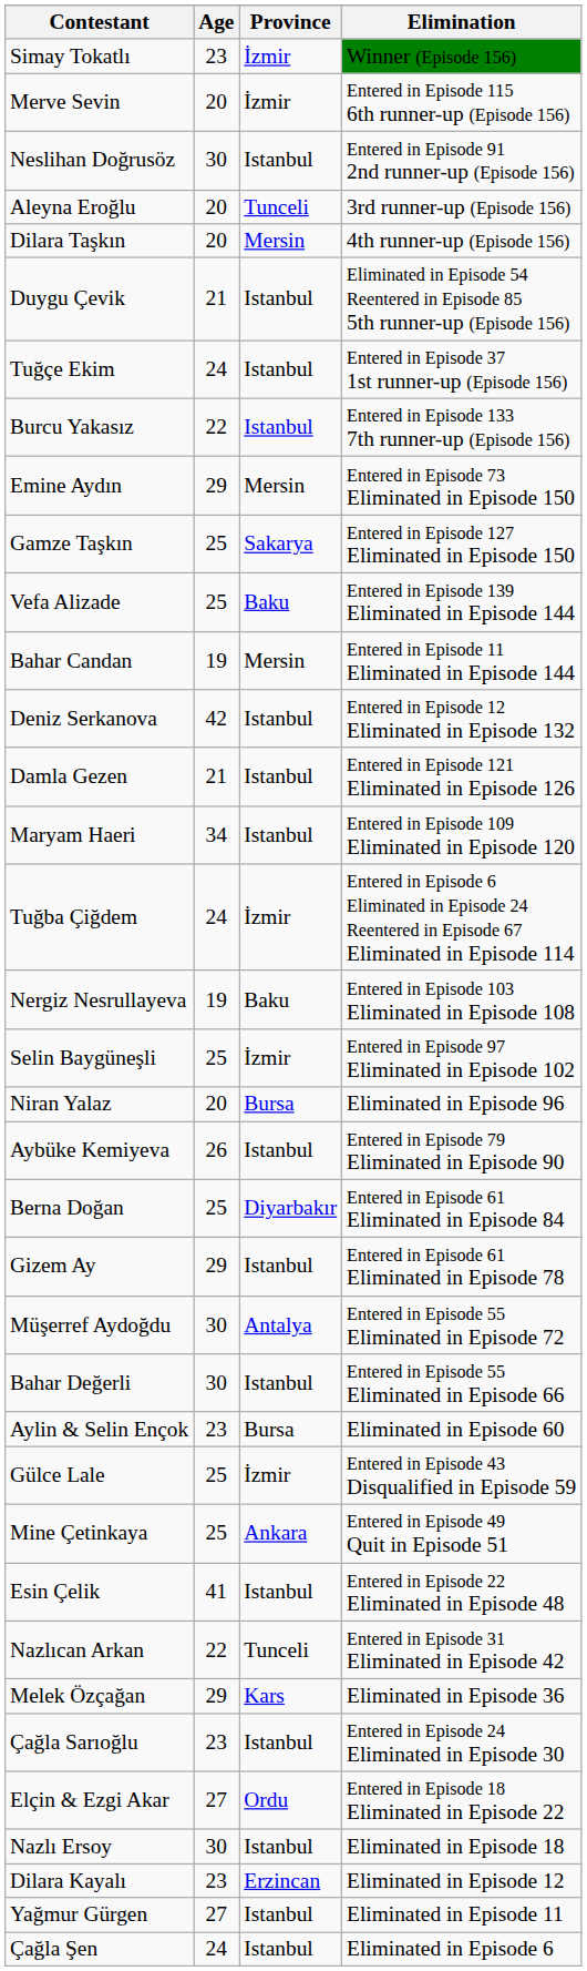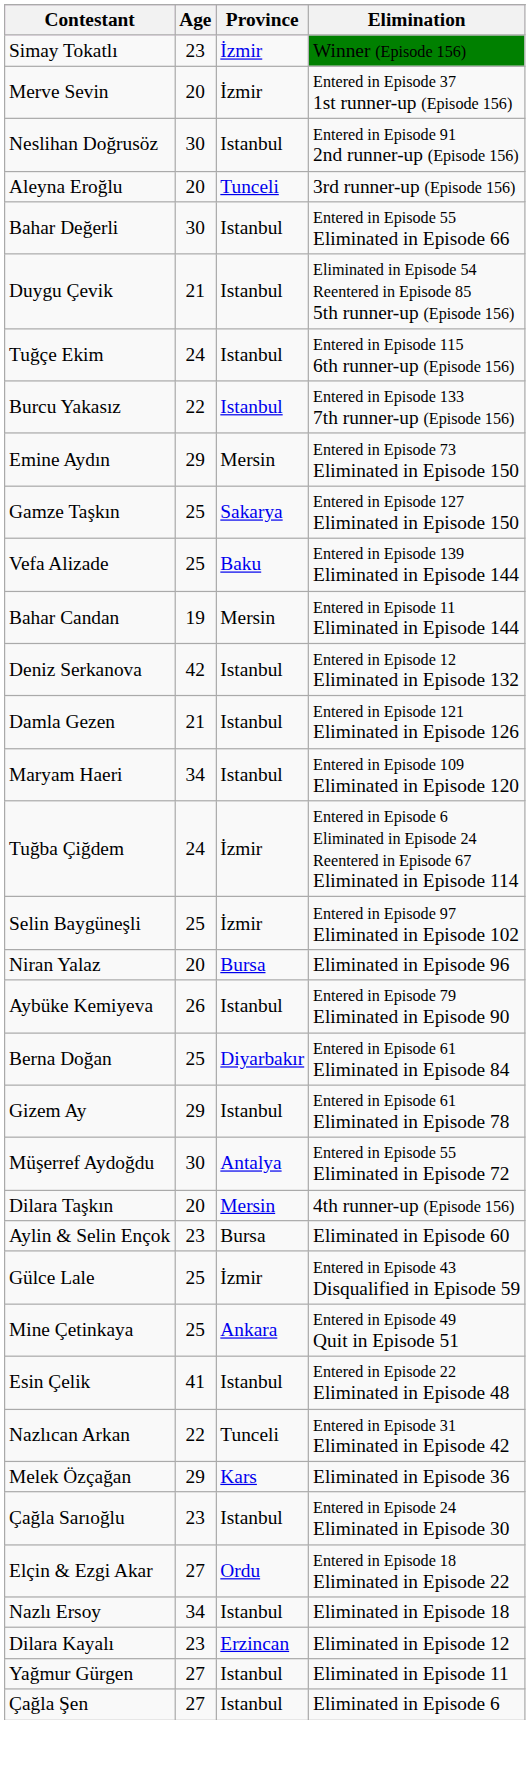Merve Sevin | Elimination: Entered in Episode 115 6th runner-up (Episode 156) -> Entered in Episode 37 1st runner-up (Episode 156)
rows swapped: Dilara Taşkın <-> Bahar Değerli
Tuğçe Ekim | Elimination: Entered in Episode 37 1st runner-up (Episode 156) -> Entered in Episode 115 6th runner-up (Episode 156)
- row: Nergiz Nesrullayeva | 19 | Baku | Entered in Episode 103 Eliminated in Episode 108
Nazlı Ersoy | Age: 30 -> 34
Çağla Şen | Age: 24 -> 27
